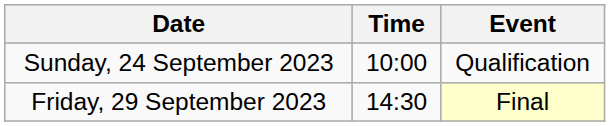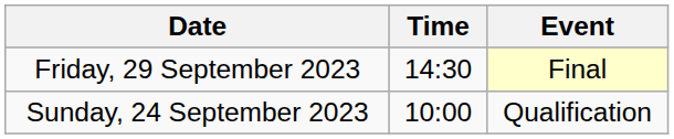rows swapped: Sunday, 24 September 2023 <-> Friday, 29 September 2023
